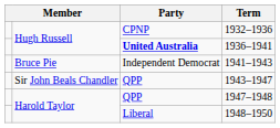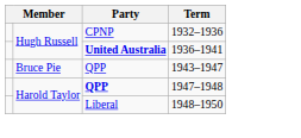- row: Bruce Pie | Independent Democrat | 1941–1943
1943–1947 | column 2: Sir John Beals Chandler -> Bruce Pie
1947–1948 | Party: normal -> bold
